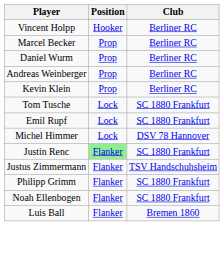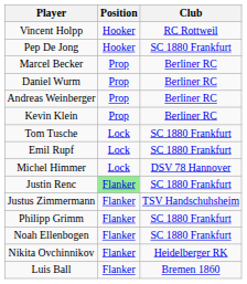Vincent Holpp | Club: Berliner RC -> RC Rottweil
+ row: Pep De Jong | Hooker | SC 1880 Frankfurt
+ row: Nikita Ovchinnikov | Flanker | Heidelberger RK
